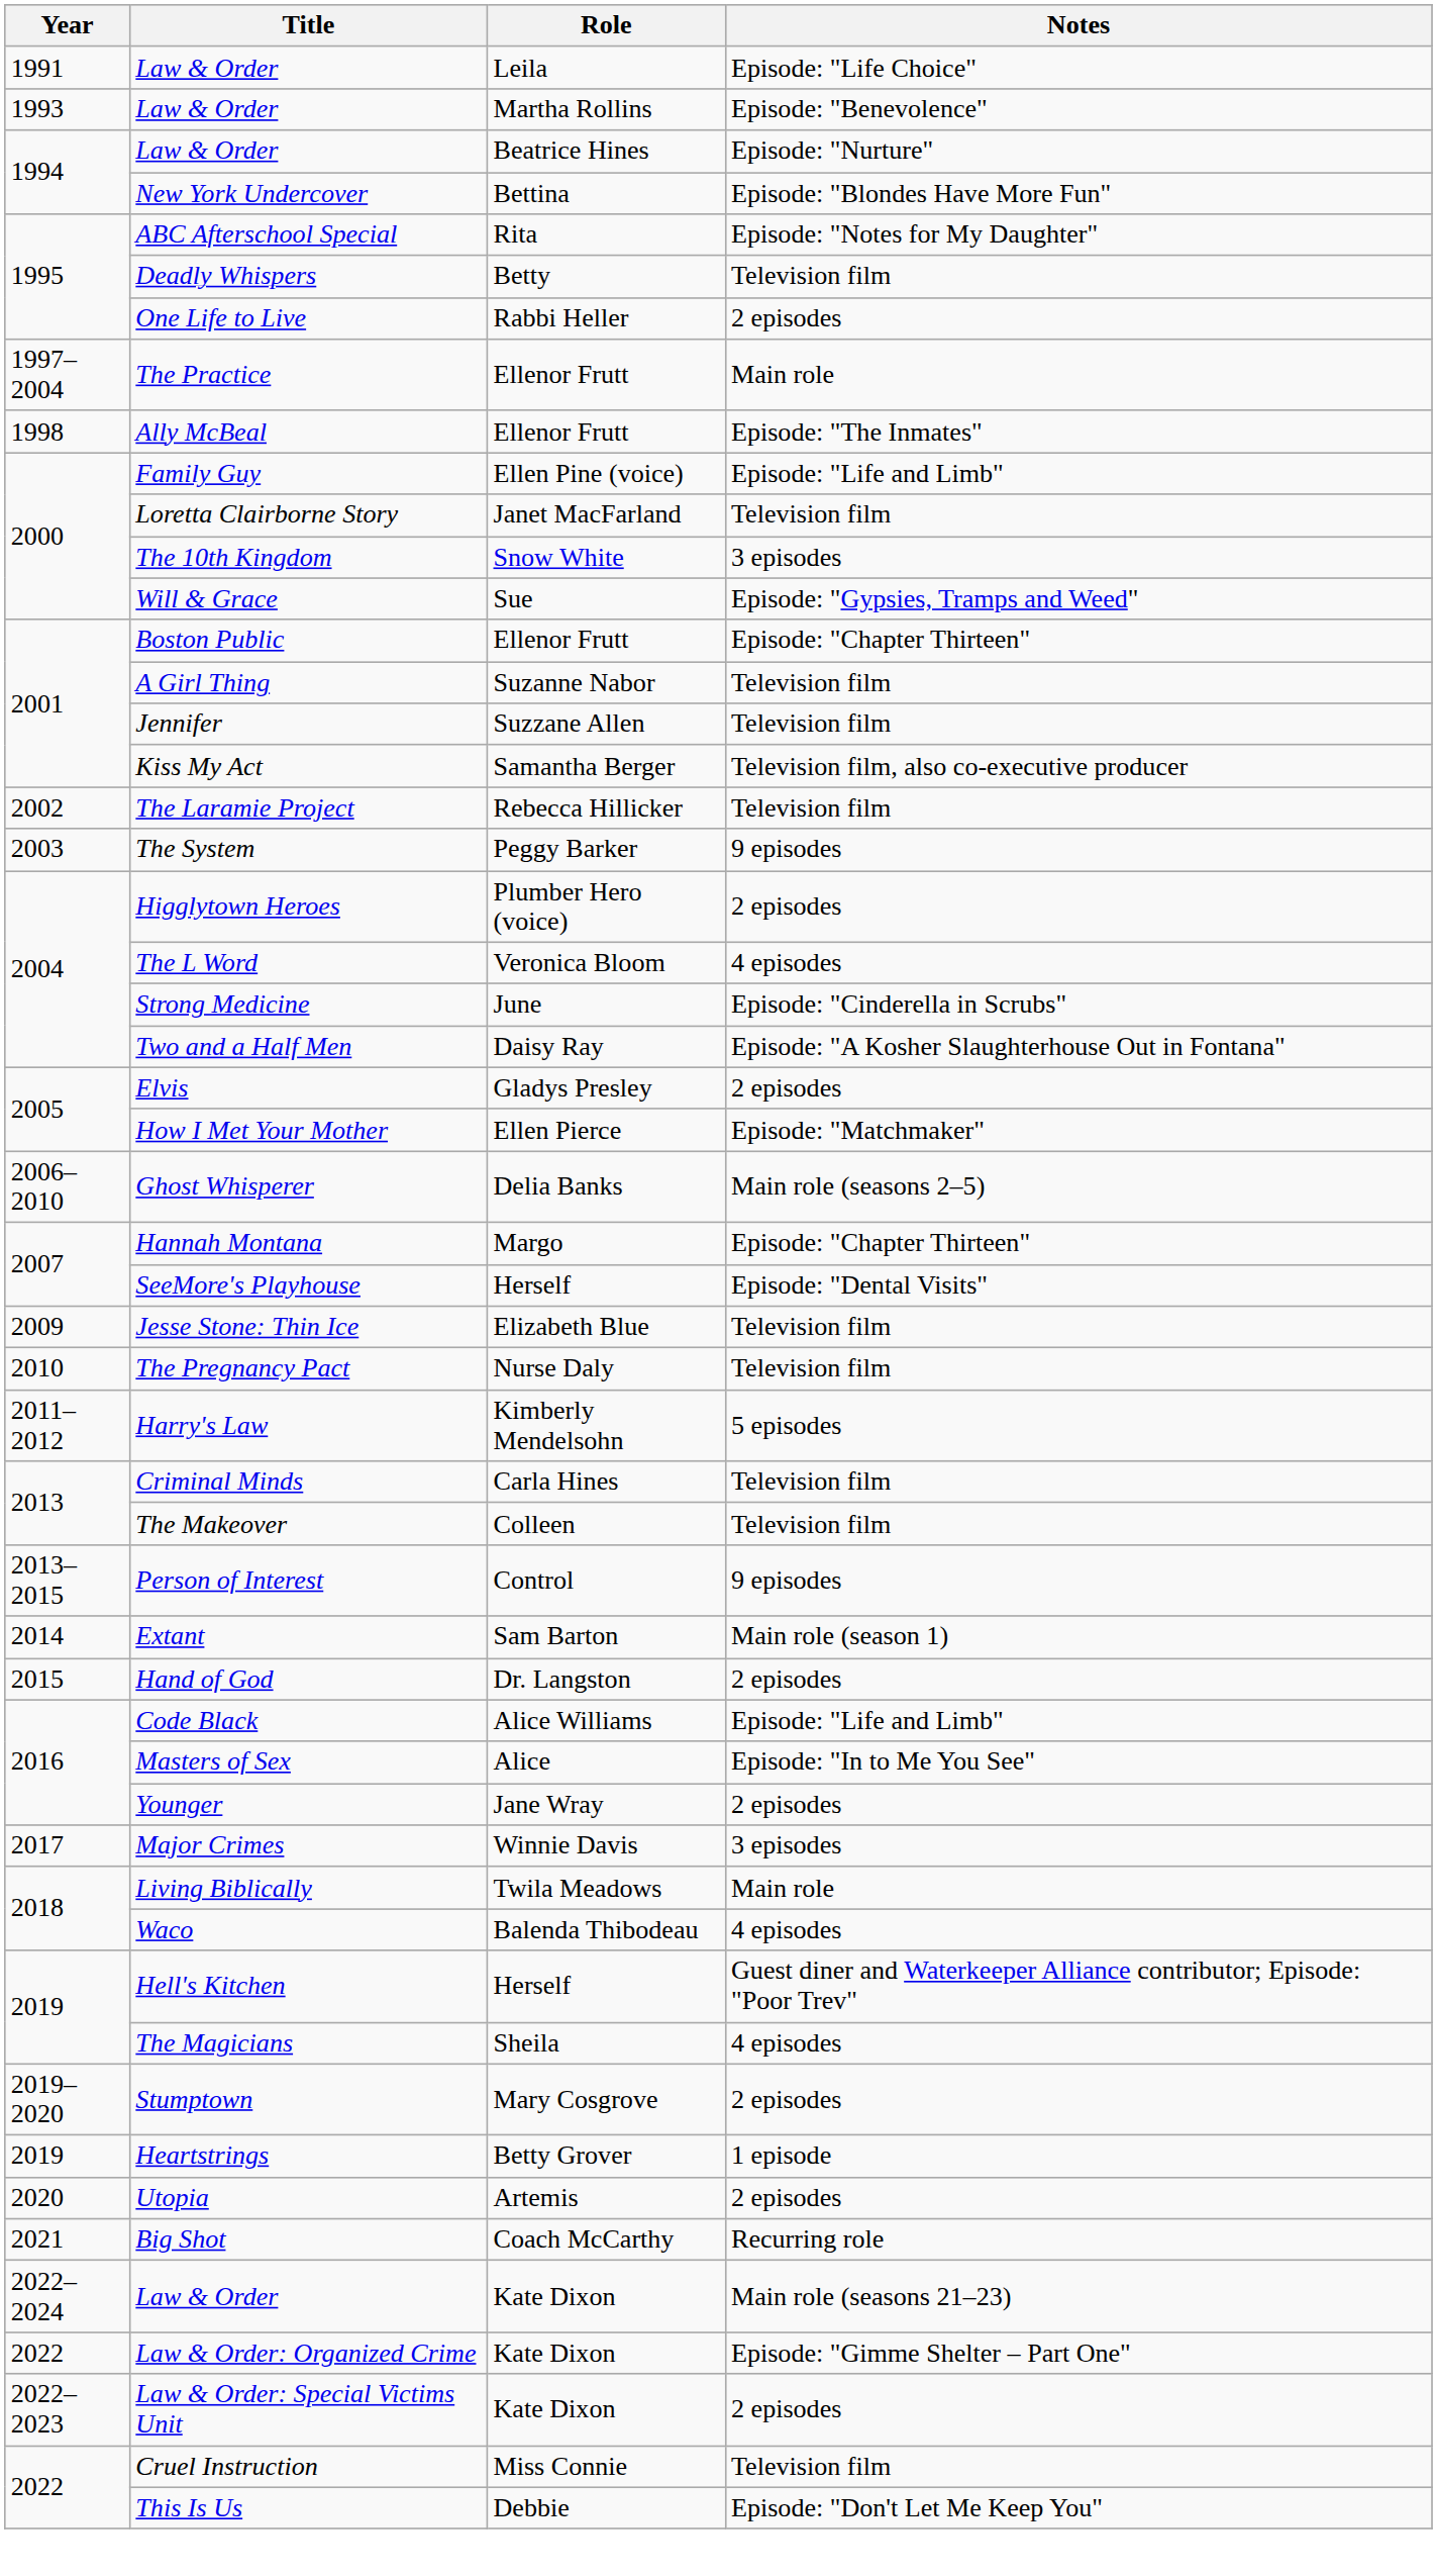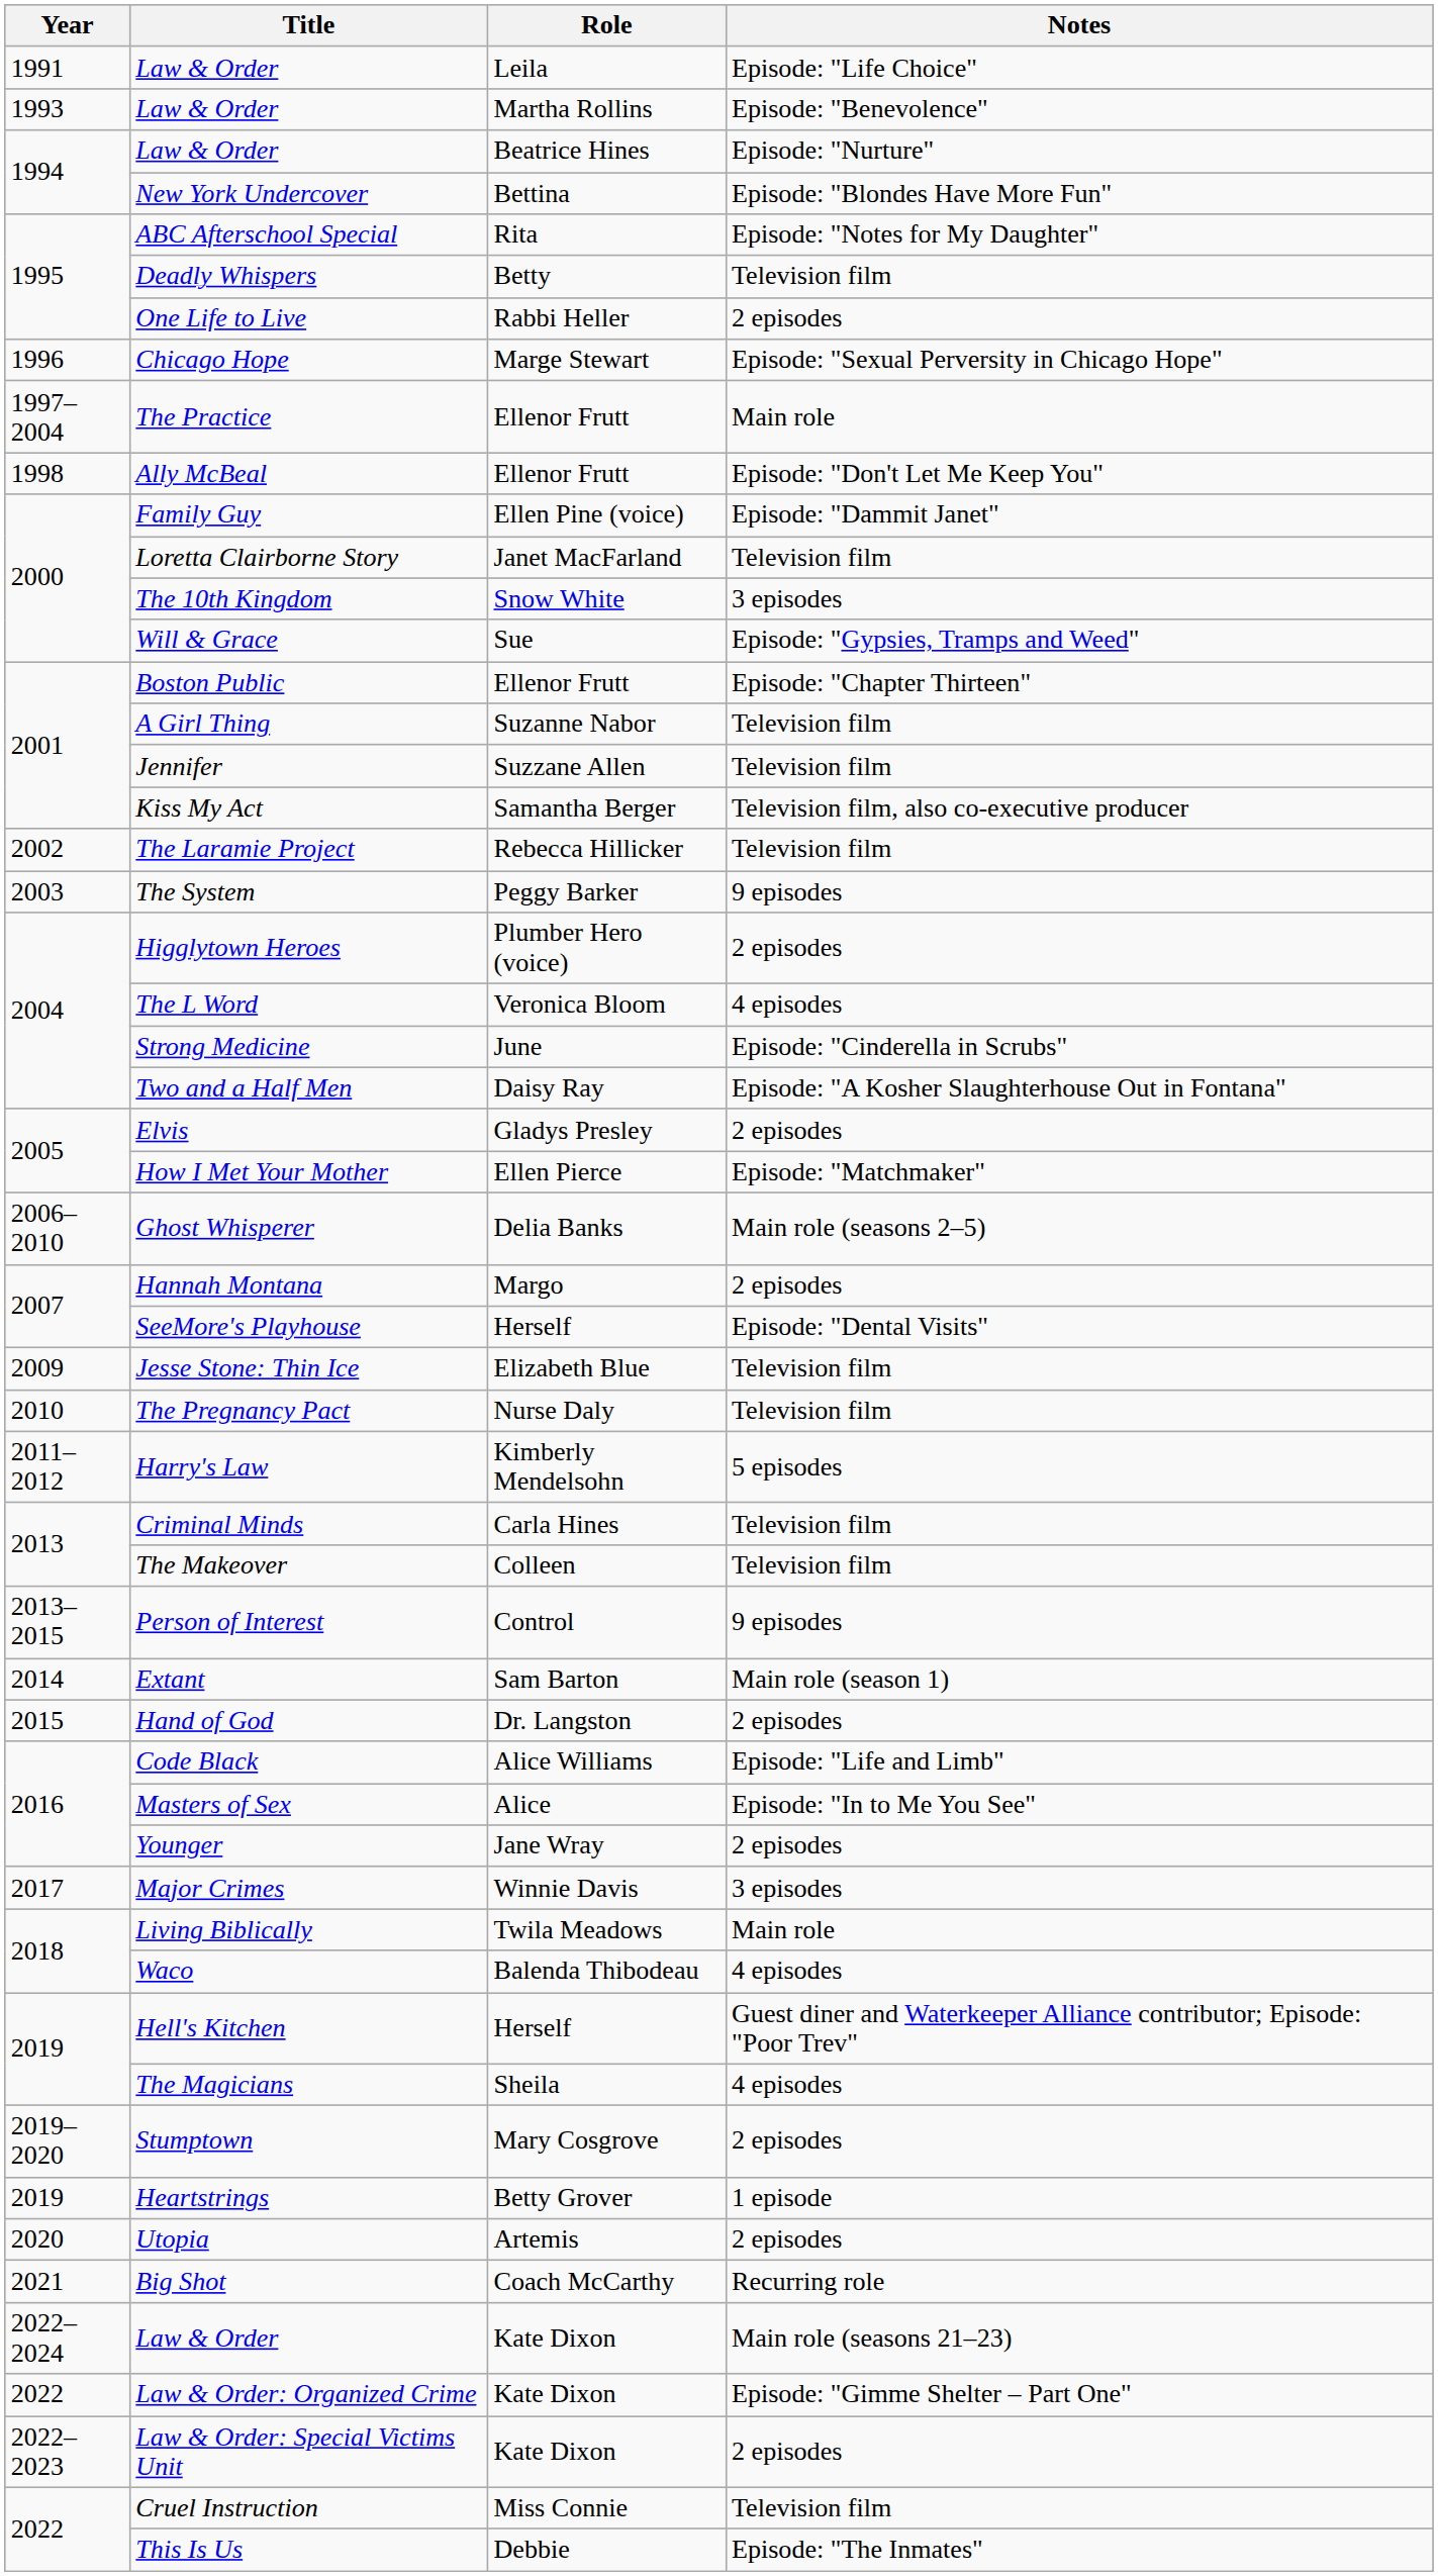+ row: 1996 | Chicago Hope | Marge Stewart | Episode: "Sexual Perversity in Chicago Hope"
Ally McBeal | Notes: Episode: "The Inmates" -> Episode: "Don't Let Me Keep You"
Family Guy | Notes: Episode: "Life and Limb" -> Episode: "Dammit Janet"
Hannah Montana | Notes: Episode: "Chapter Thirteen" -> 2 episodes
This Is Us | Notes: Episode: "Don't Let Me Keep You" -> Episode: "The Inmates"
